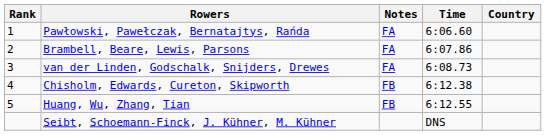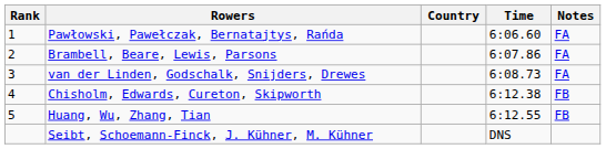columns swapped: Country <-> Notes
